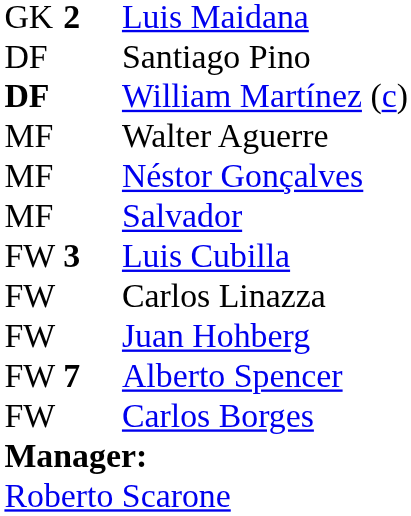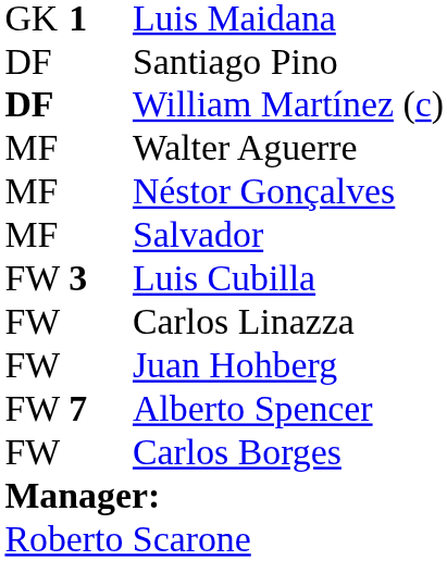Luis Maidana | column 2: 2 -> 1
